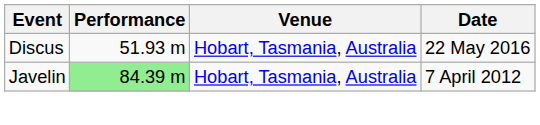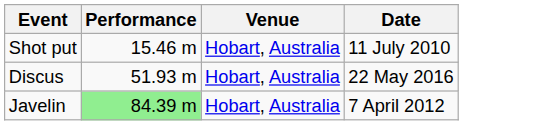+ row: Shot put | 15.46 m | Hobart, Australia | 11 July 2010
Discus | Venue: Hobart, Tasmania, Australia -> Hobart, Australia
Javelin | Venue: Hobart, Tasmania, Australia -> Hobart, Australia
